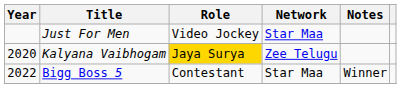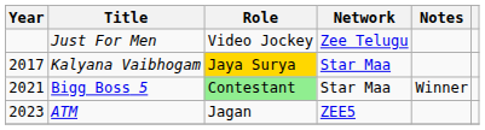Just For Men | Network: Star Maa -> Zee Telugu
Kalyana Vaibhogam | Year: 2020 -> 2017
Kalyana Vaibhogam | Network: Zee Telugu -> Star Maa
Bigg Boss 5 | Year: 2022 -> 2021
Bigg Boss 5 | Role: no background -> lightgreen background
+ row: 2023 | ATM | Jagan | ZEE5
